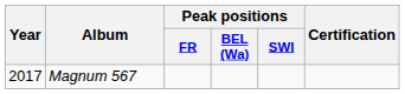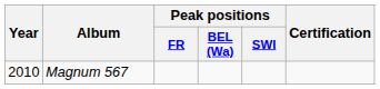Magnum 567 | Year: 2017 -> 2010
